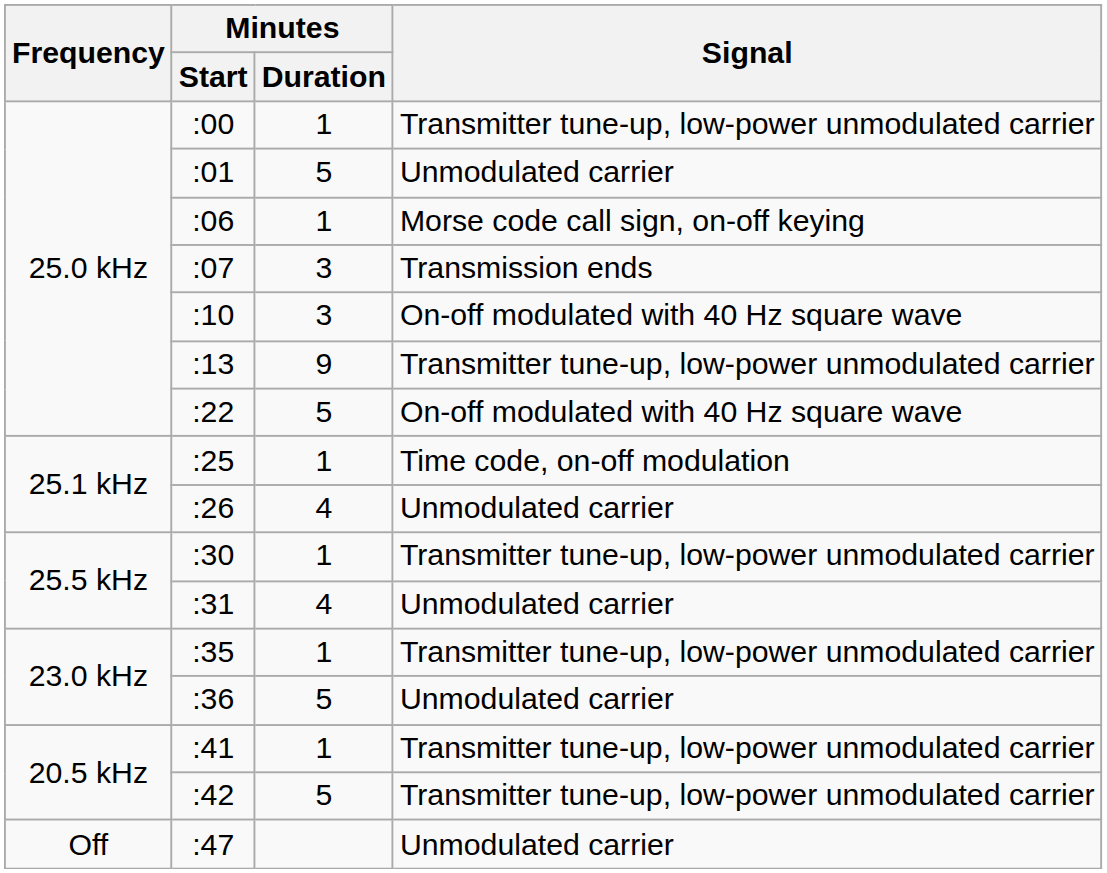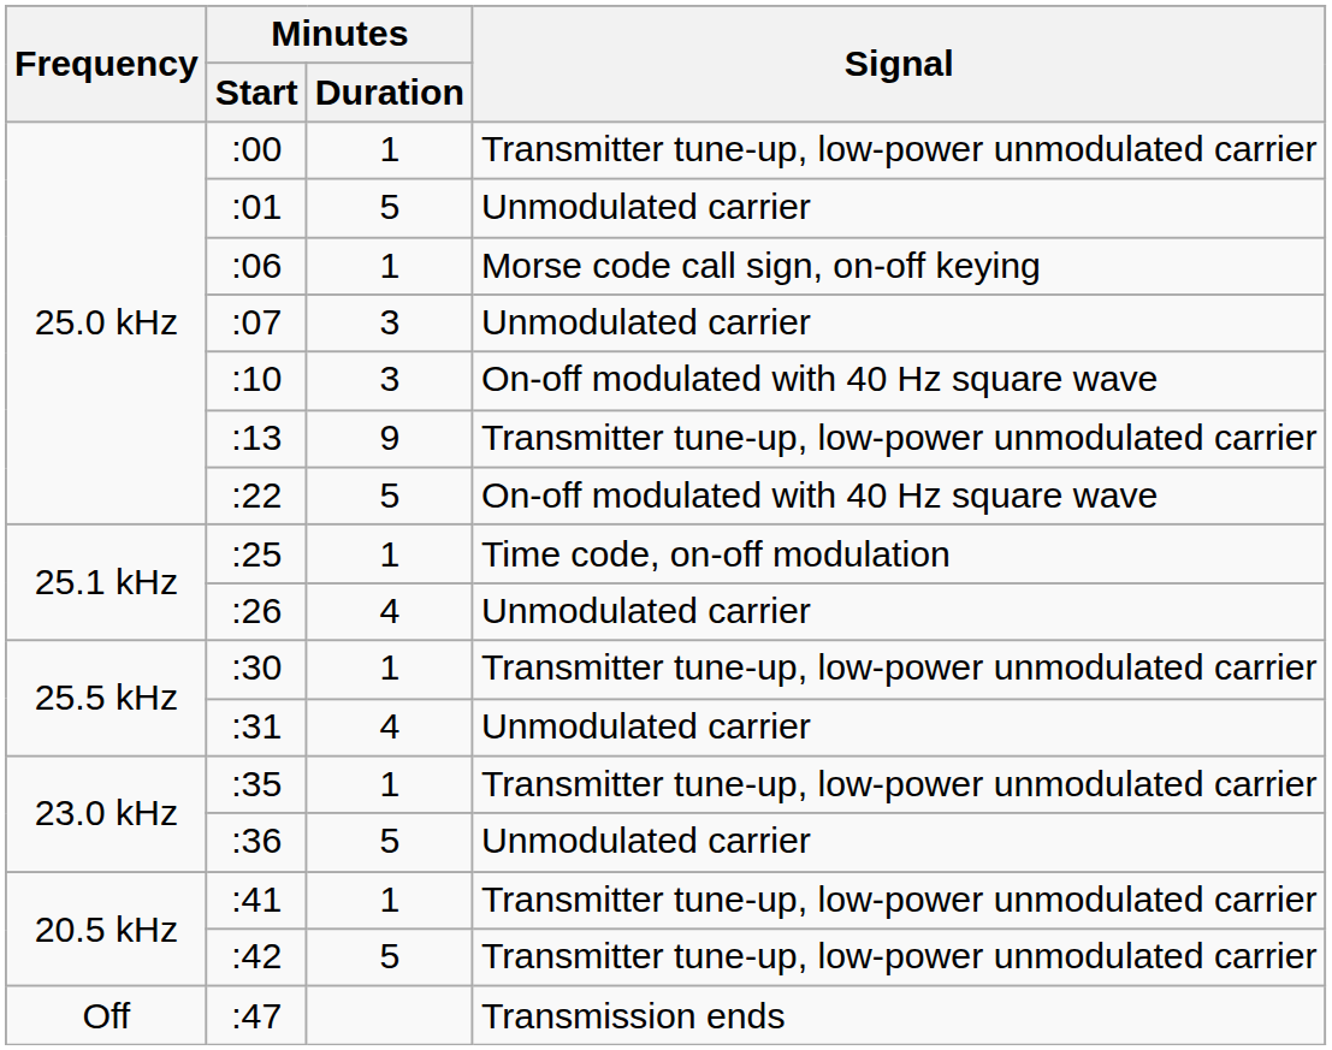:07 | Signal: Transmission ends -> Unmodulated carrier
:47 | Signal: Unmodulated carrier -> Transmission ends
